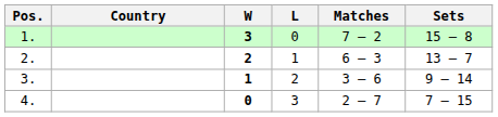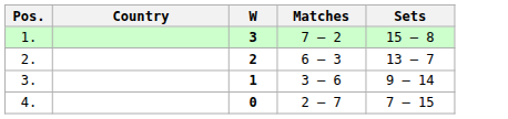- column: L | 0 | 1 | 2 | 3
